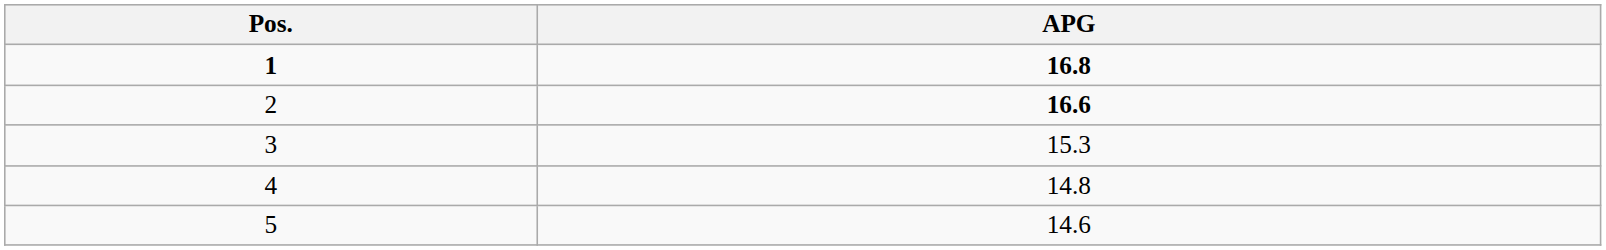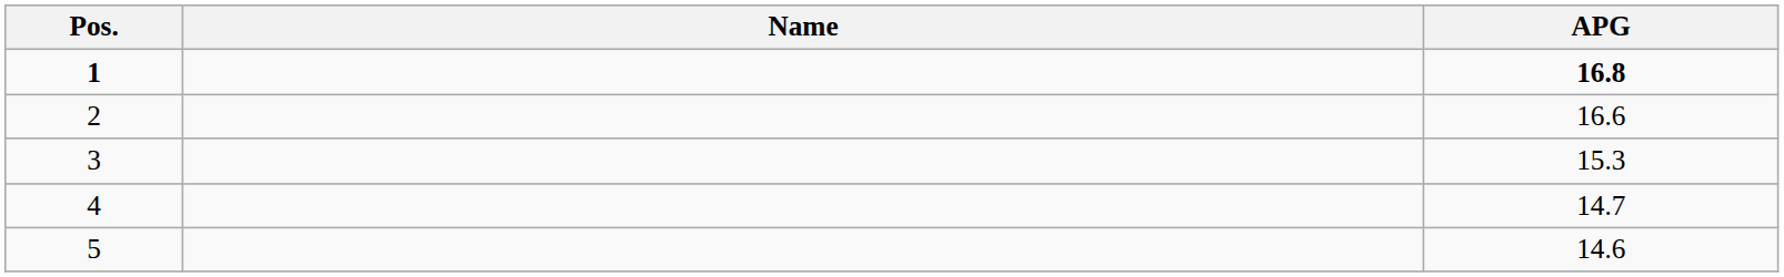+ column: Name
2 | APG: bold -> normal
4 | APG: 14.8 -> 14.7
